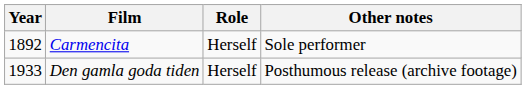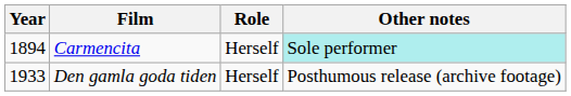Carmencita | Year: 1892 -> 1894
Carmencita | Other notes: no background -> paleturquoise background
